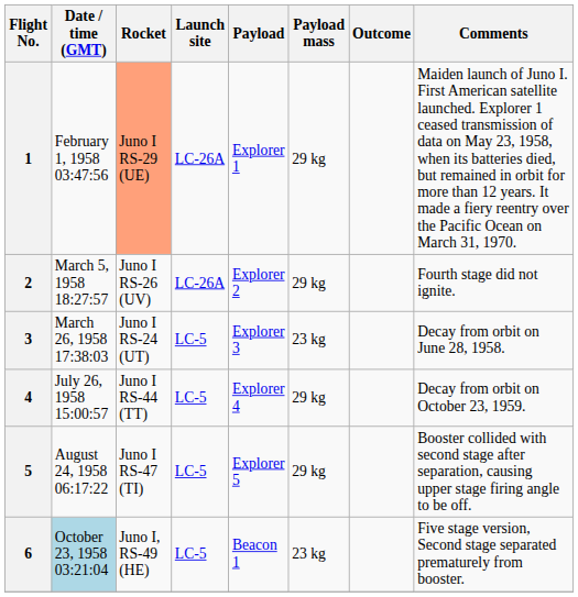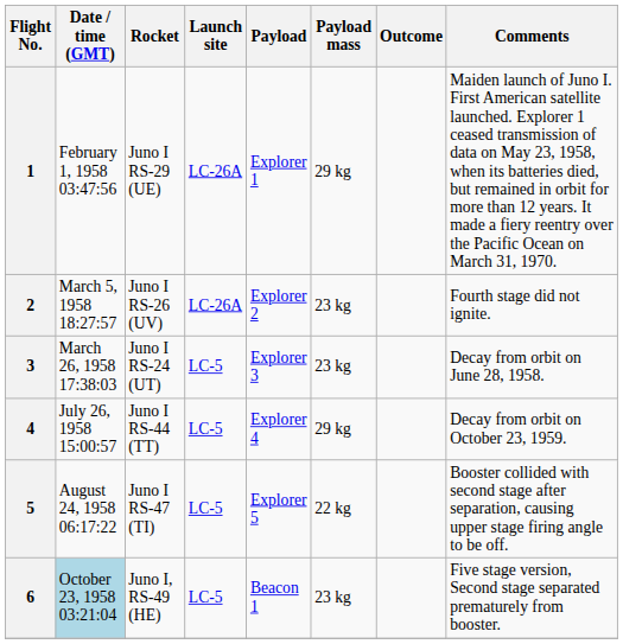1 | Rocket: lightsalmon background -> no background
2 | Payload mass: 29 kg -> 23 kg
5 | Payload mass: 29 kg -> 22 kg
